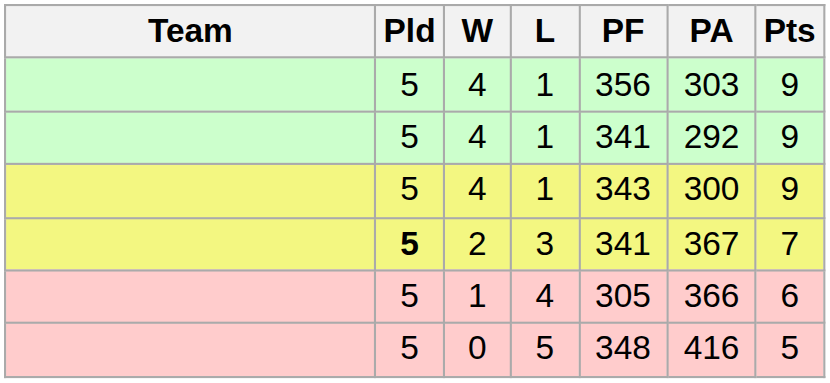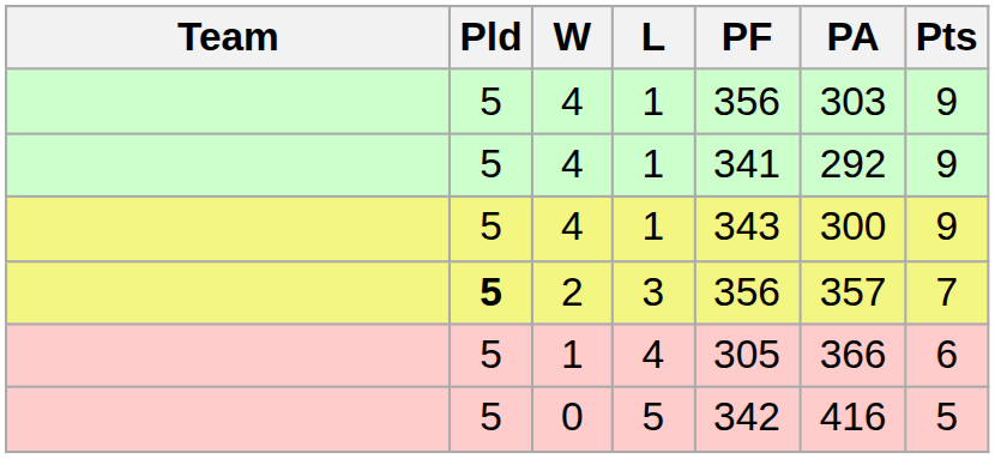2 | PF: 341 -> 356
2 | PA: 367 -> 357
0 | PF: 348 -> 342
